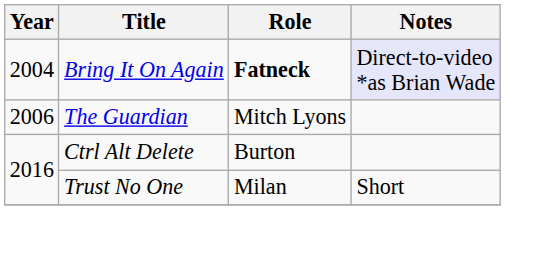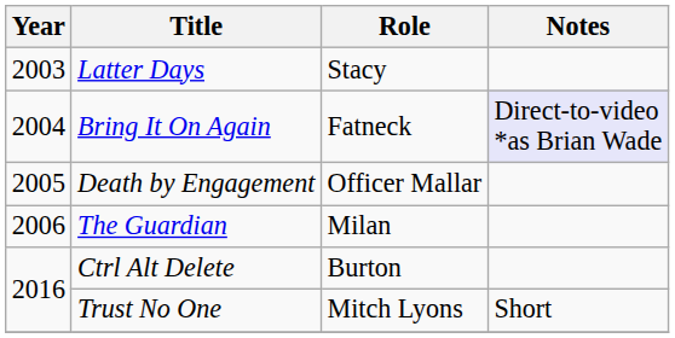+ row: 2003 | Latter Days | Stacy
Bring It On Again | Role: bold -> normal
+ row: 2005 | Death by Engagement | Officer Mallar
The Guardian | Role: Mitch Lyons -> Milan
Trust No One | Role: Milan -> Mitch Lyons
